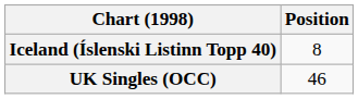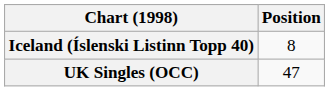UK Singles (OCC) | Position: 46 -> 47
